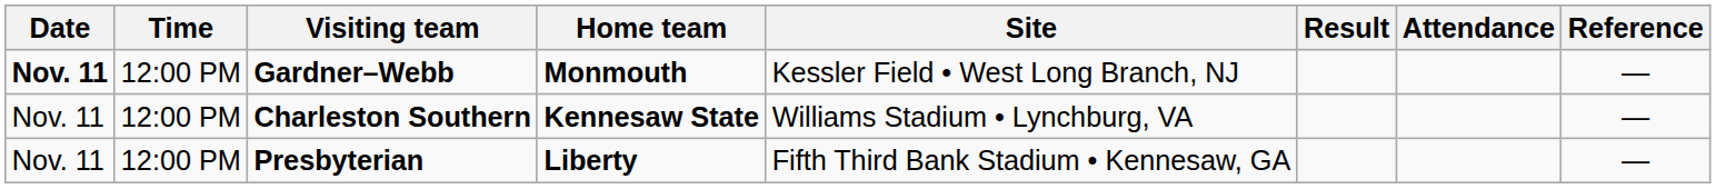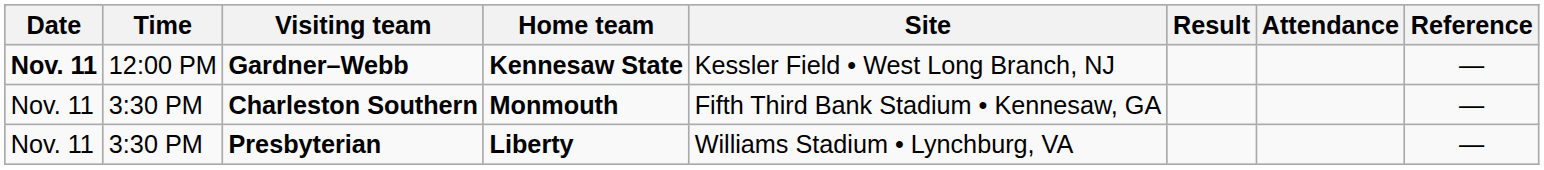Gardner–Webb | Home team: Monmouth -> Kennesaw State
Charleston Southern | Time: 12:00 PM -> 3:30 PM
Charleston Southern | Home team: Kennesaw State -> Monmouth
Charleston Southern | Site: Williams Stadium • Lynchburg, VA -> Fifth Third Bank Stadium • Kennesaw, GA
Presbyterian | Time: 12:00 PM -> 3:30 PM
Presbyterian | Site: Fifth Third Bank Stadium • Kennesaw, GA -> Williams Stadium • Lynchburg, VA
